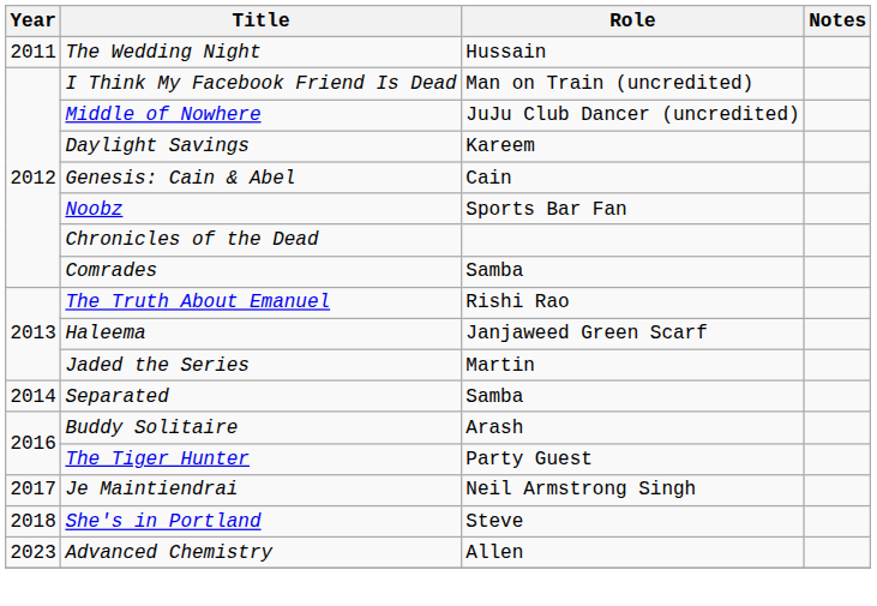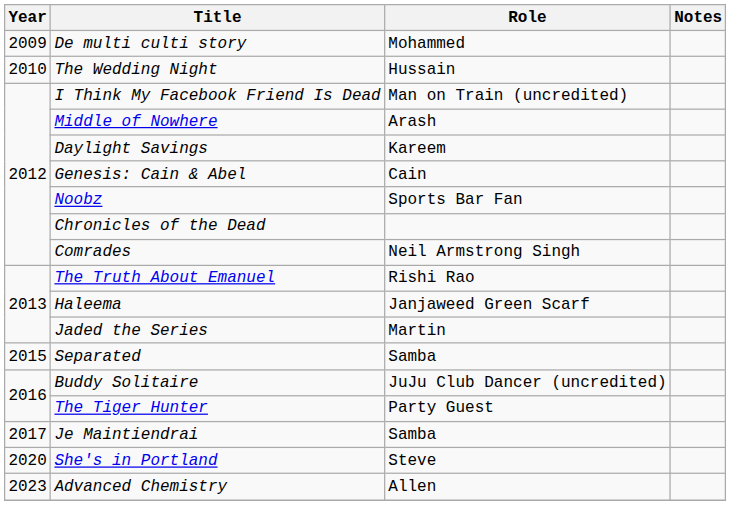+ row: 2009 | De multi culti story | Mohammed
The Wedding Night | Year: 2011 -> 2010
Middle of Nowhere | Role: JuJu Club Dancer (uncredited) -> Arash
Comrades | Role: Samba -> Neil Armstrong Singh
Separated | Year: 2014 -> 2015
Buddy Solitaire | Role: Arash -> JuJu Club Dancer (uncredited)
Je Maintiendrai | Role: Neil Armstrong Singh -> Samba
She's in Portland | Year: 2018 -> 2020
